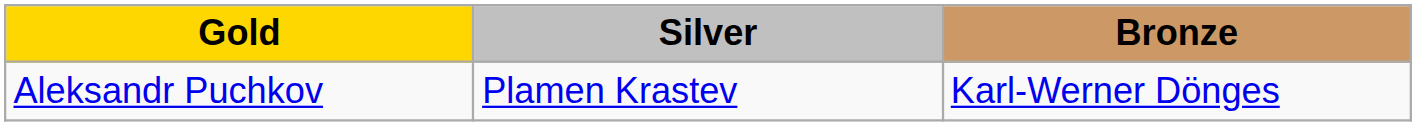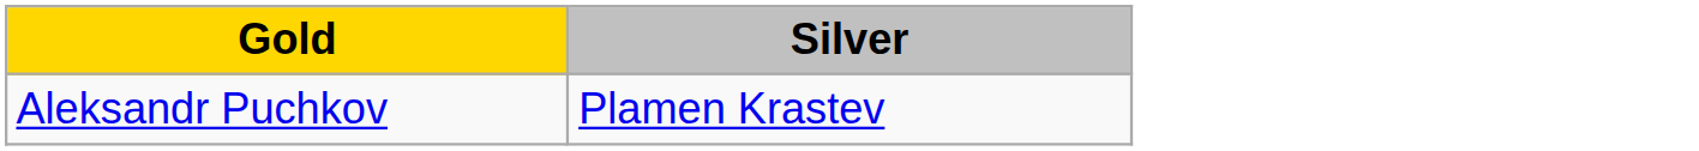- column: Bronze | Karl-Werner Dönges
